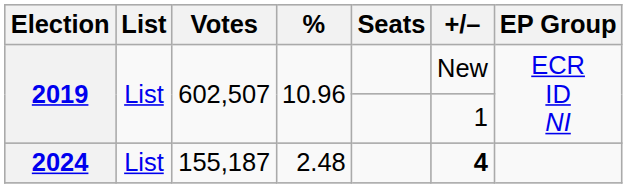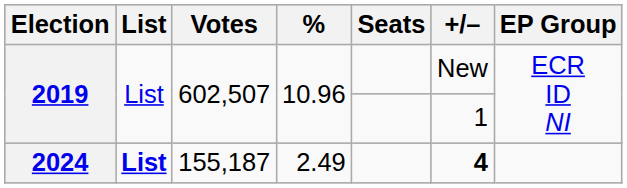2024 | List: normal -> bold
2024 | %: 2.48 -> 2.49
